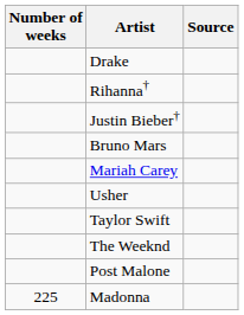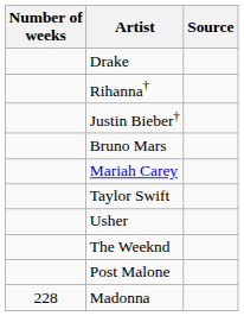rows swapped: Taylor Swift <-> Usher
Madonna | Number of weeks: 225 -> 228
